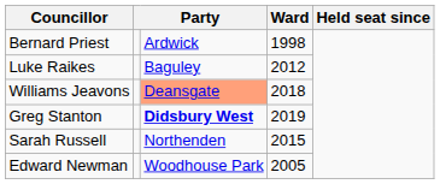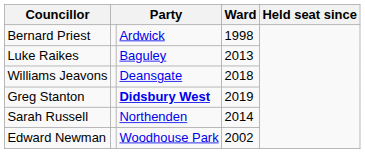Luke Raikes | Ward: 2012 -> 2013
Williams Jeavons | column 3: lightsalmon background -> no background
Sarah Russell | Ward: 2015 -> 2014
Edward Newman | Ward: 2005 -> 2002
